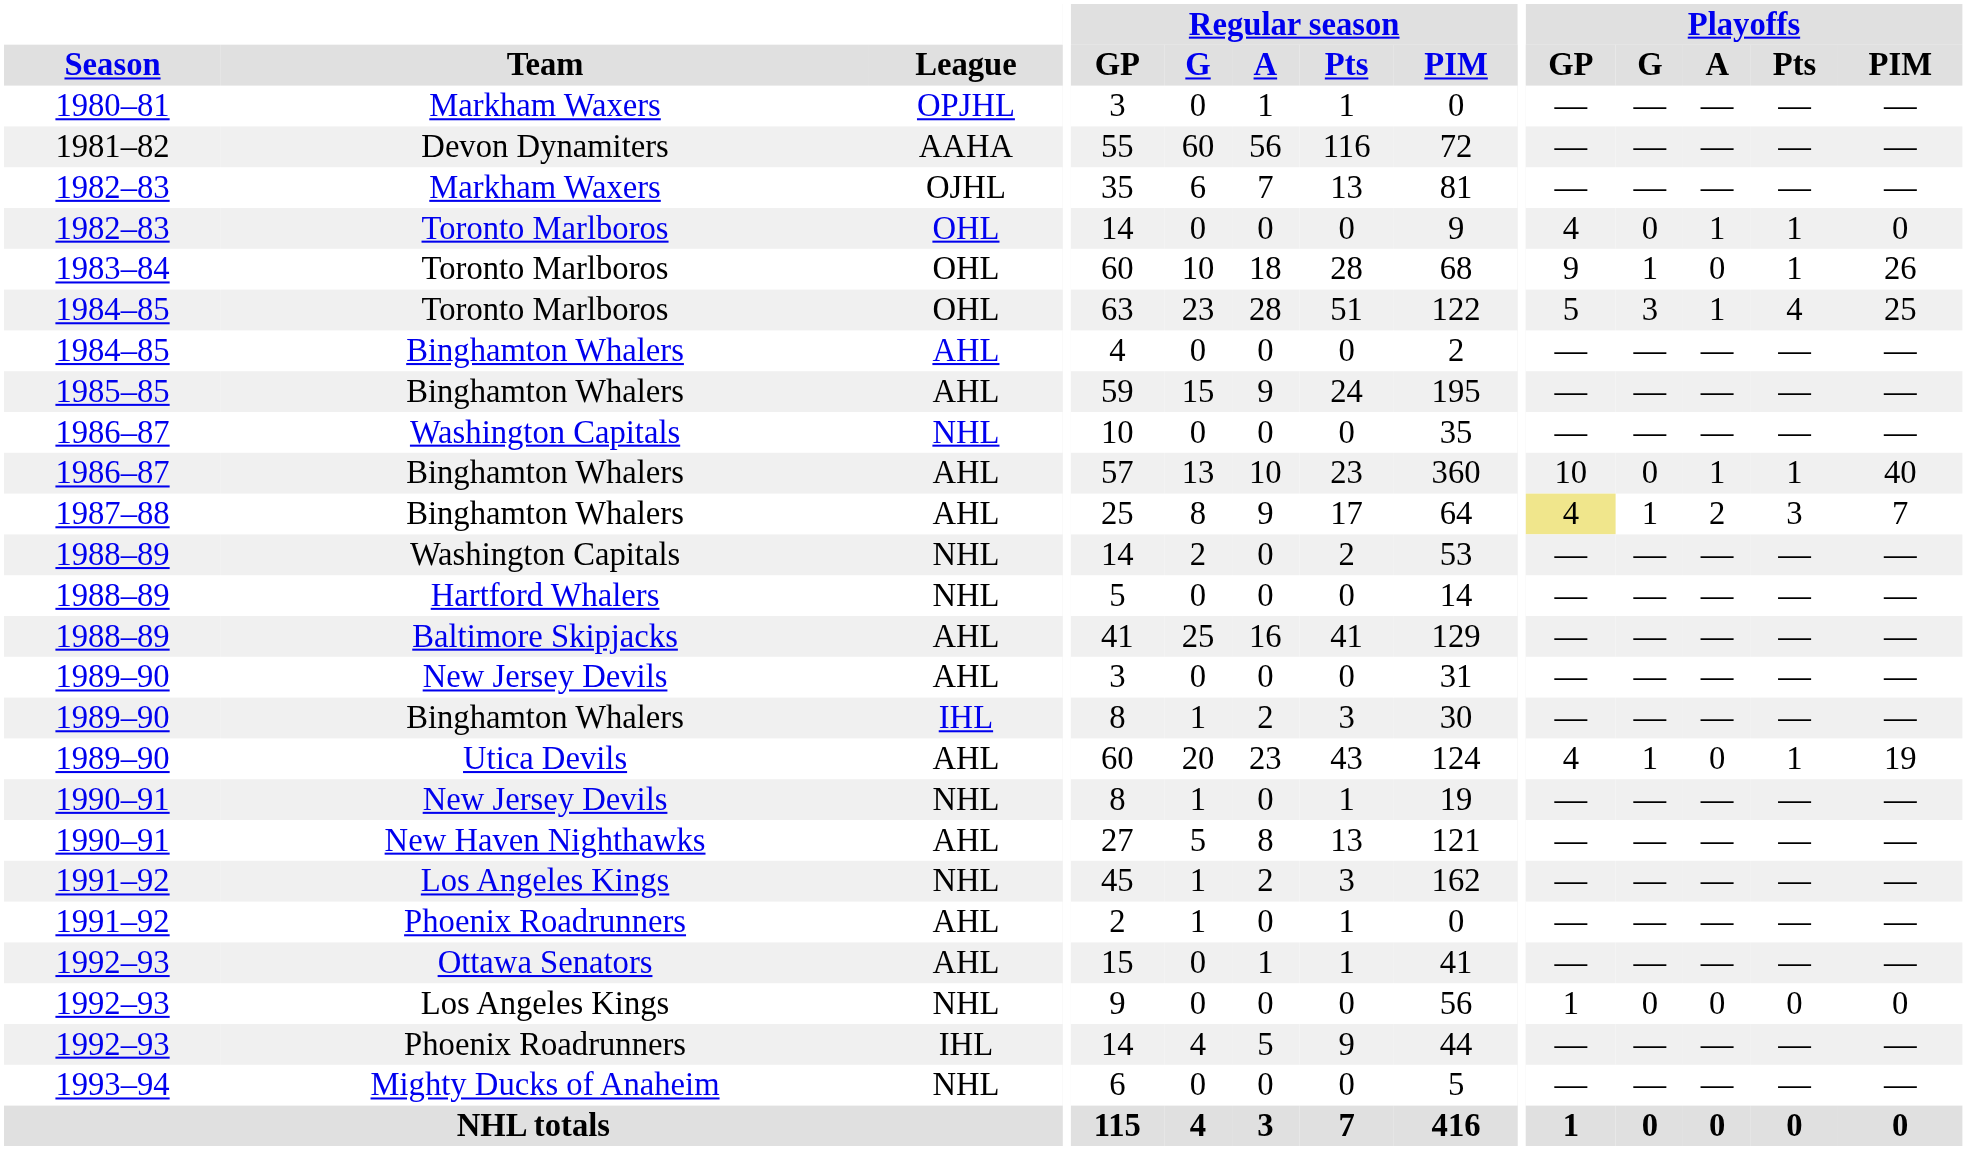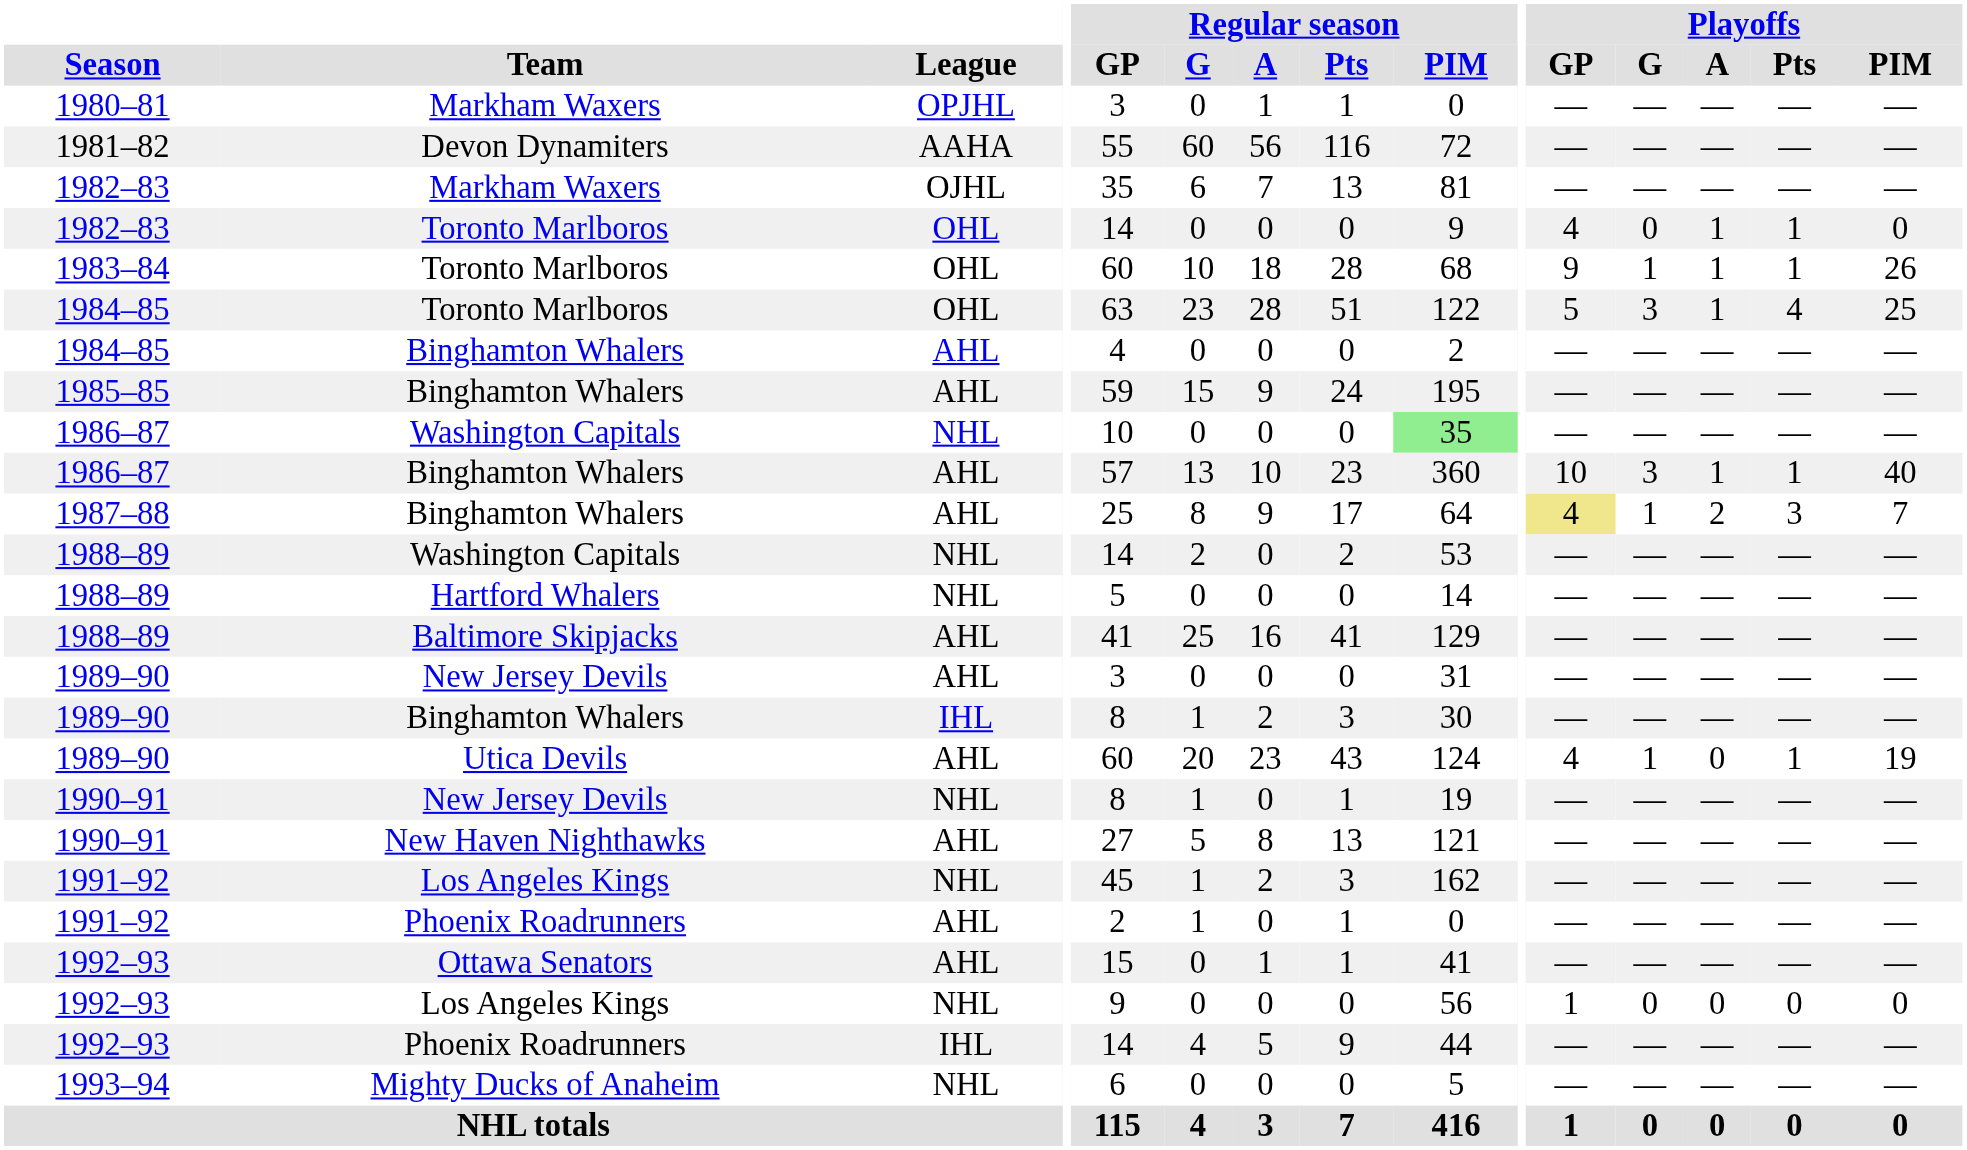1983–84 | Playoffs / A: 0 -> 1
1986–87 / Washington Capitals | Regular season / PIM: no background -> lightgreen background
1986–87 / Binghamton Whalers | Playoffs / G: 0 -> 3
